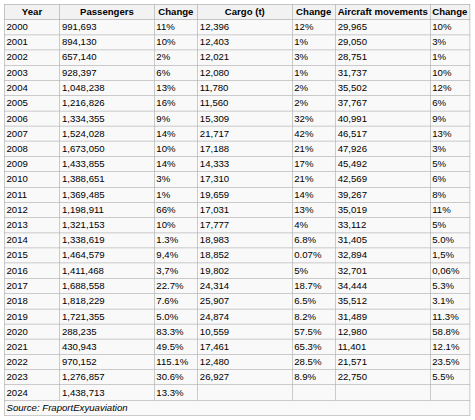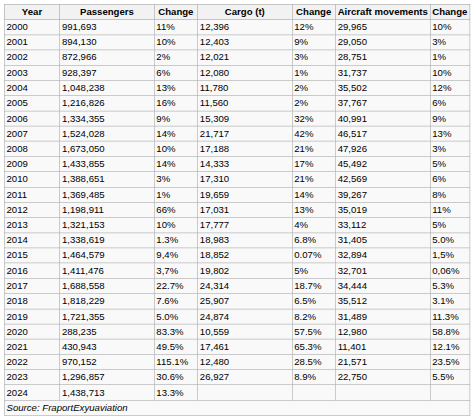2001 | column 5: 1% -> 9%
2002 | Passengers: 657,140 -> 872,966
2016 | Passengers: 1,411,468 -> 1,411,476
2023 | Passengers: 1,276,857 -> 1,296,857
